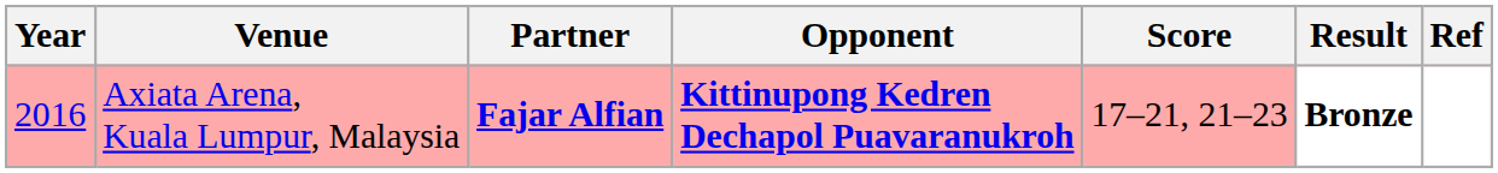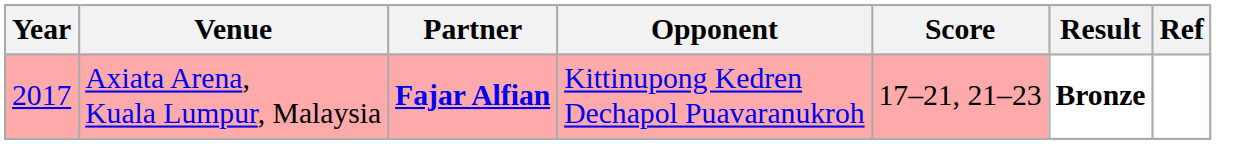Axiata Arena, Kuala Lumpur, Malaysia | Year: 2016 -> 2017
Axiata Arena, Kuala Lumpur, Malaysia | Opponent: bold -> normal
